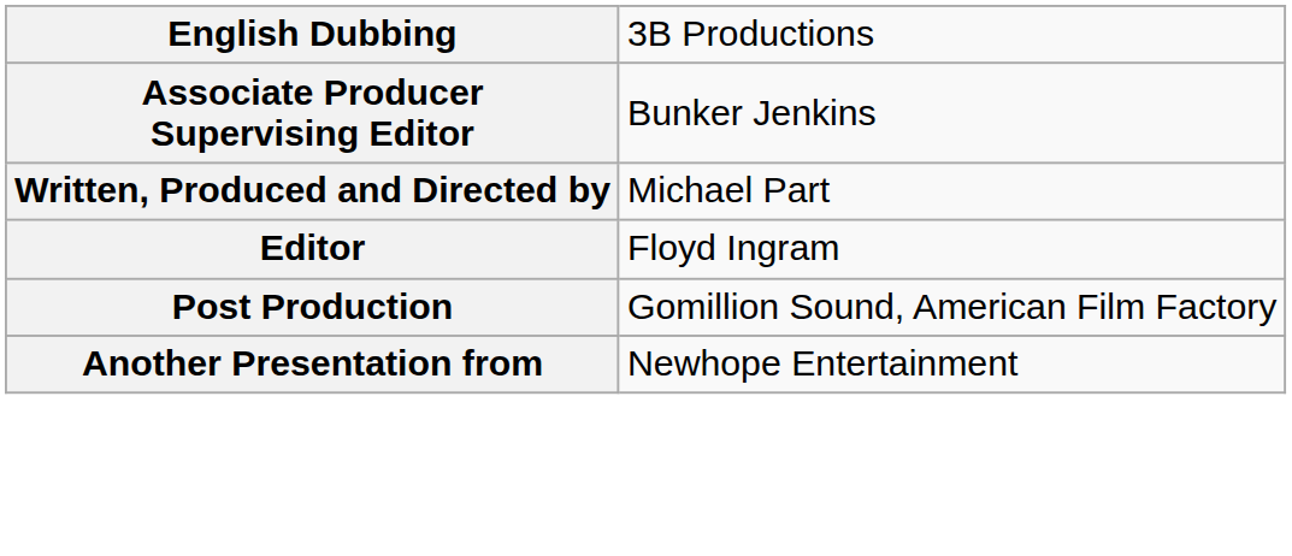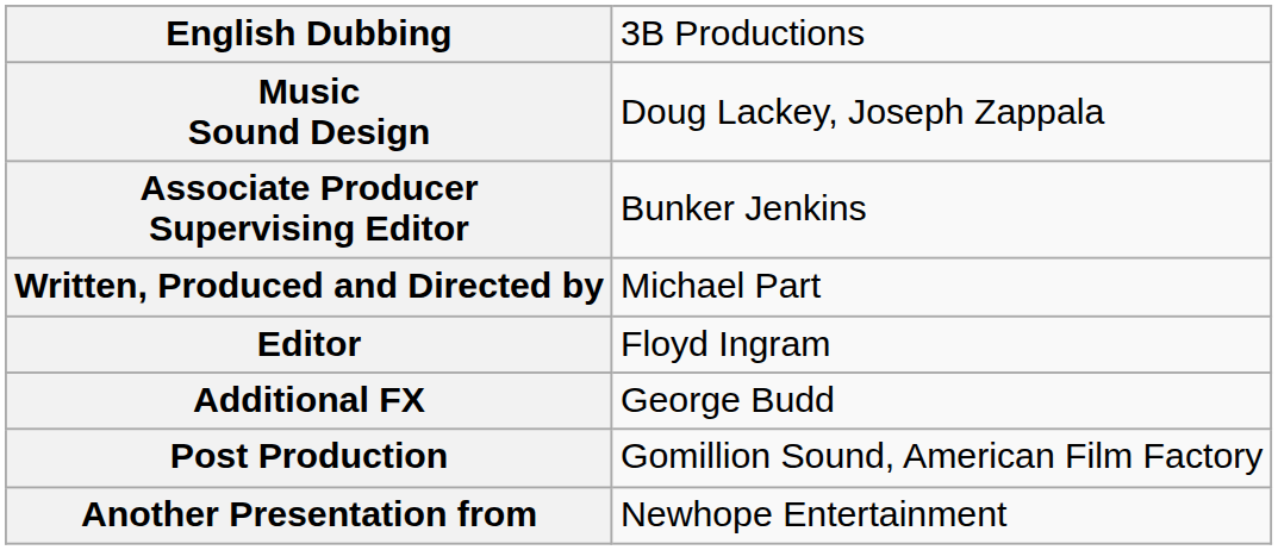+ row: Music Sound Design | Doug Lackey, Joseph Zappala
+ row: Additional FX | George Budd
